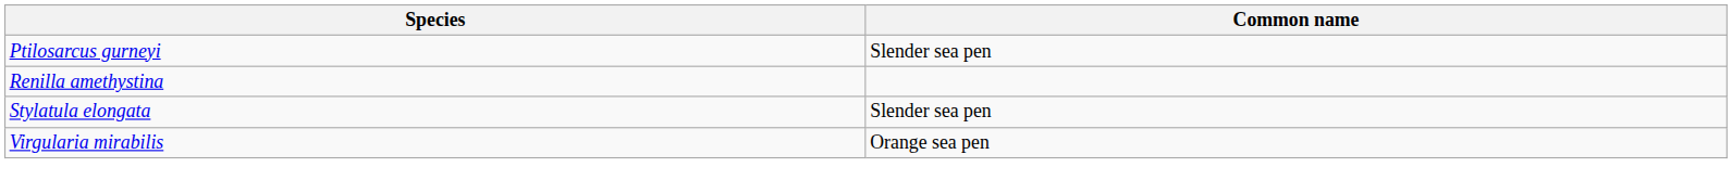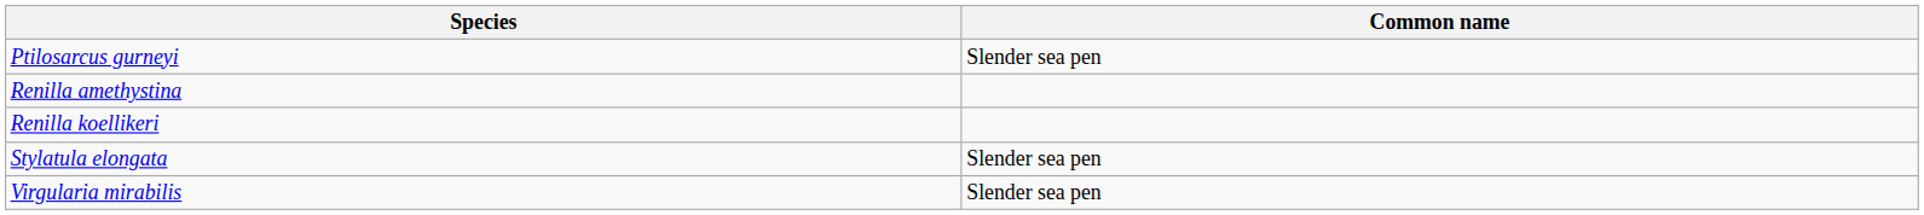+ row: Renilla koellikeri
Virgularia mirabilis | Common name: Orange sea pen -> Slender sea pen
